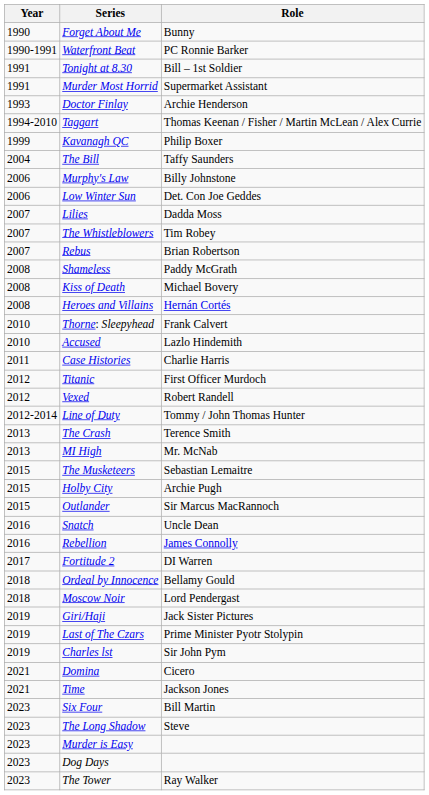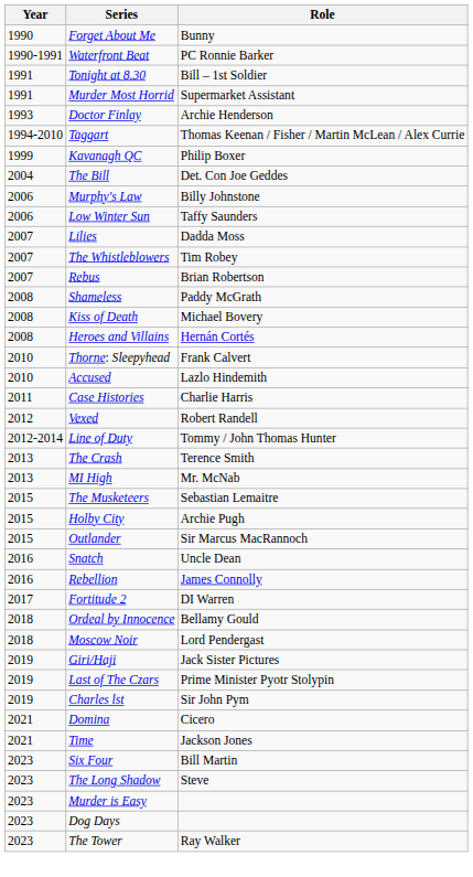The Bill | Role: Taffy Saunders -> Det. Con Joe Geddes
Low Winter Sun | Role: Det. Con Joe Geddes -> Taffy Saunders
- row: 2012 | Titanic | First Officer Murdoch
